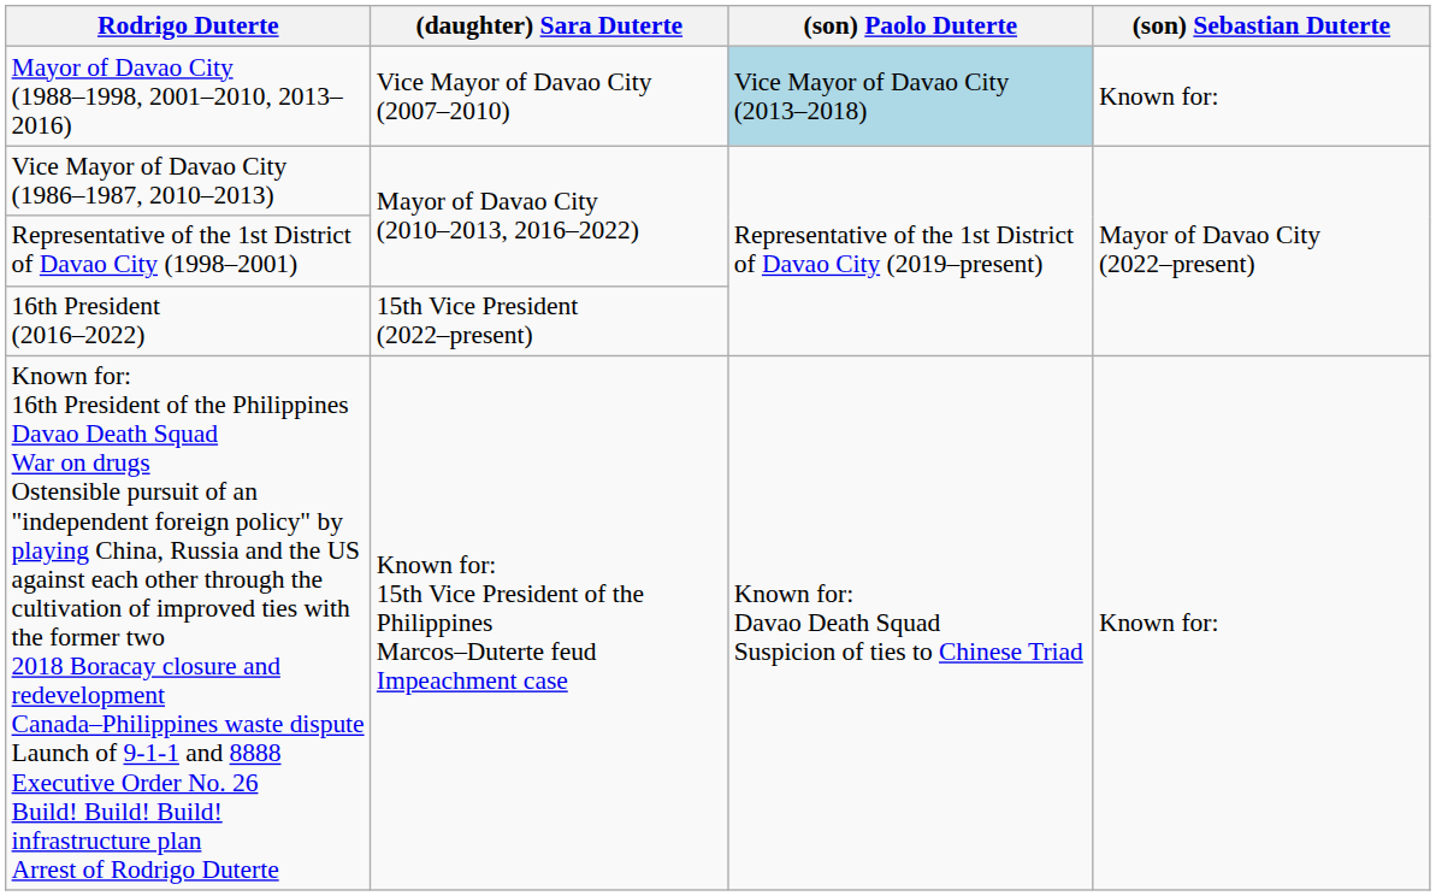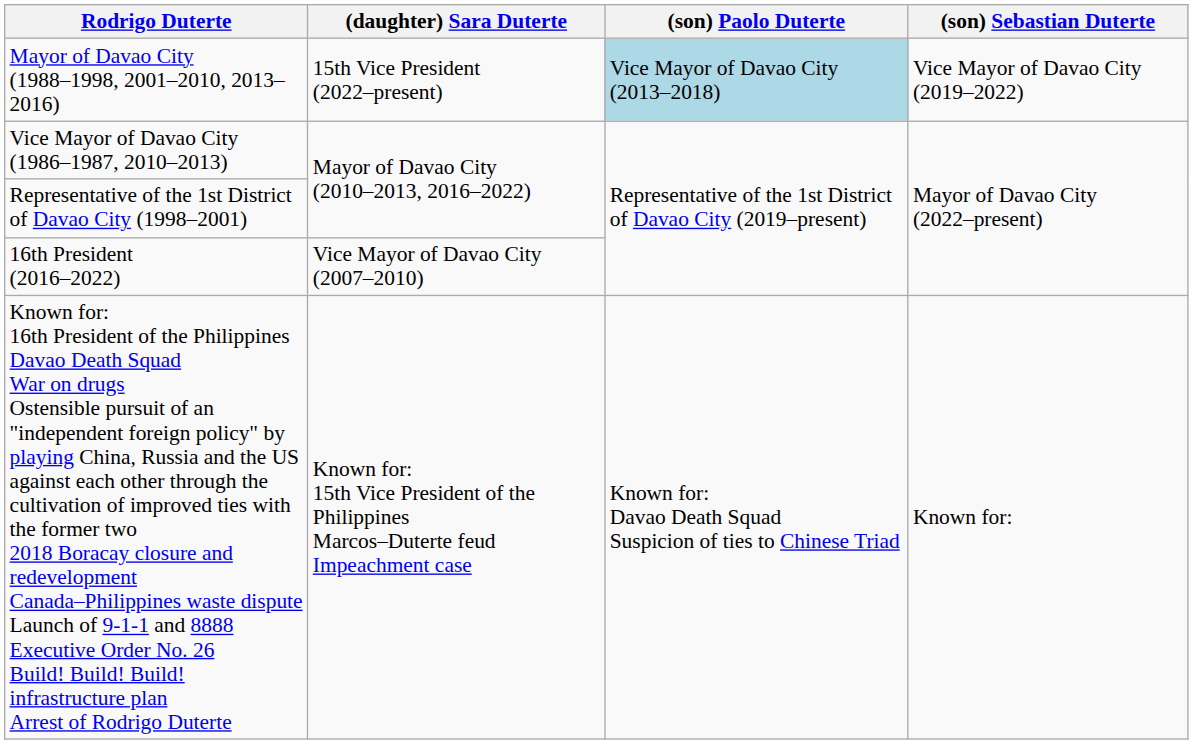Mayor of Davao City (1988–1998, 2001–2010, 2013–2016) | (daughter) Sara Duterte: Vice Mayor of Davao City (2007–2010) -> 15th Vice President (2022–present)
Mayor of Davao City (1988–1998, 2001–2010, 2013–2016) | (son) Sebastian Duterte: Known for: -> Vice Mayor of Davao City (2019–2022)
16th President (2016–2022) | (daughter) Sara Duterte: 15th Vice President (2022–present) -> Vice Mayor of Davao City (2007–2010)
